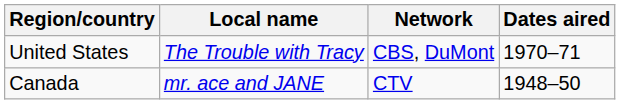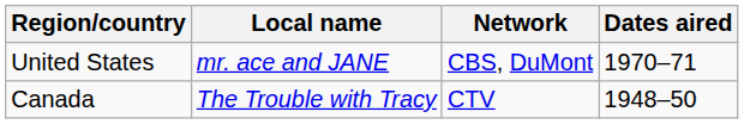United States | Local name: The Trouble with Tracy -> mr. ace and JANE
Canada | Local name: mr. ace and JANE -> The Trouble with Tracy
